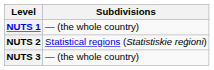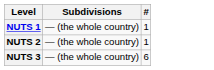+ column: # | 1 | 1 | 6
NUTS 2 | Subdivisions: Statistical regions (Statistiskie reģioni) -> — (the whole country)
